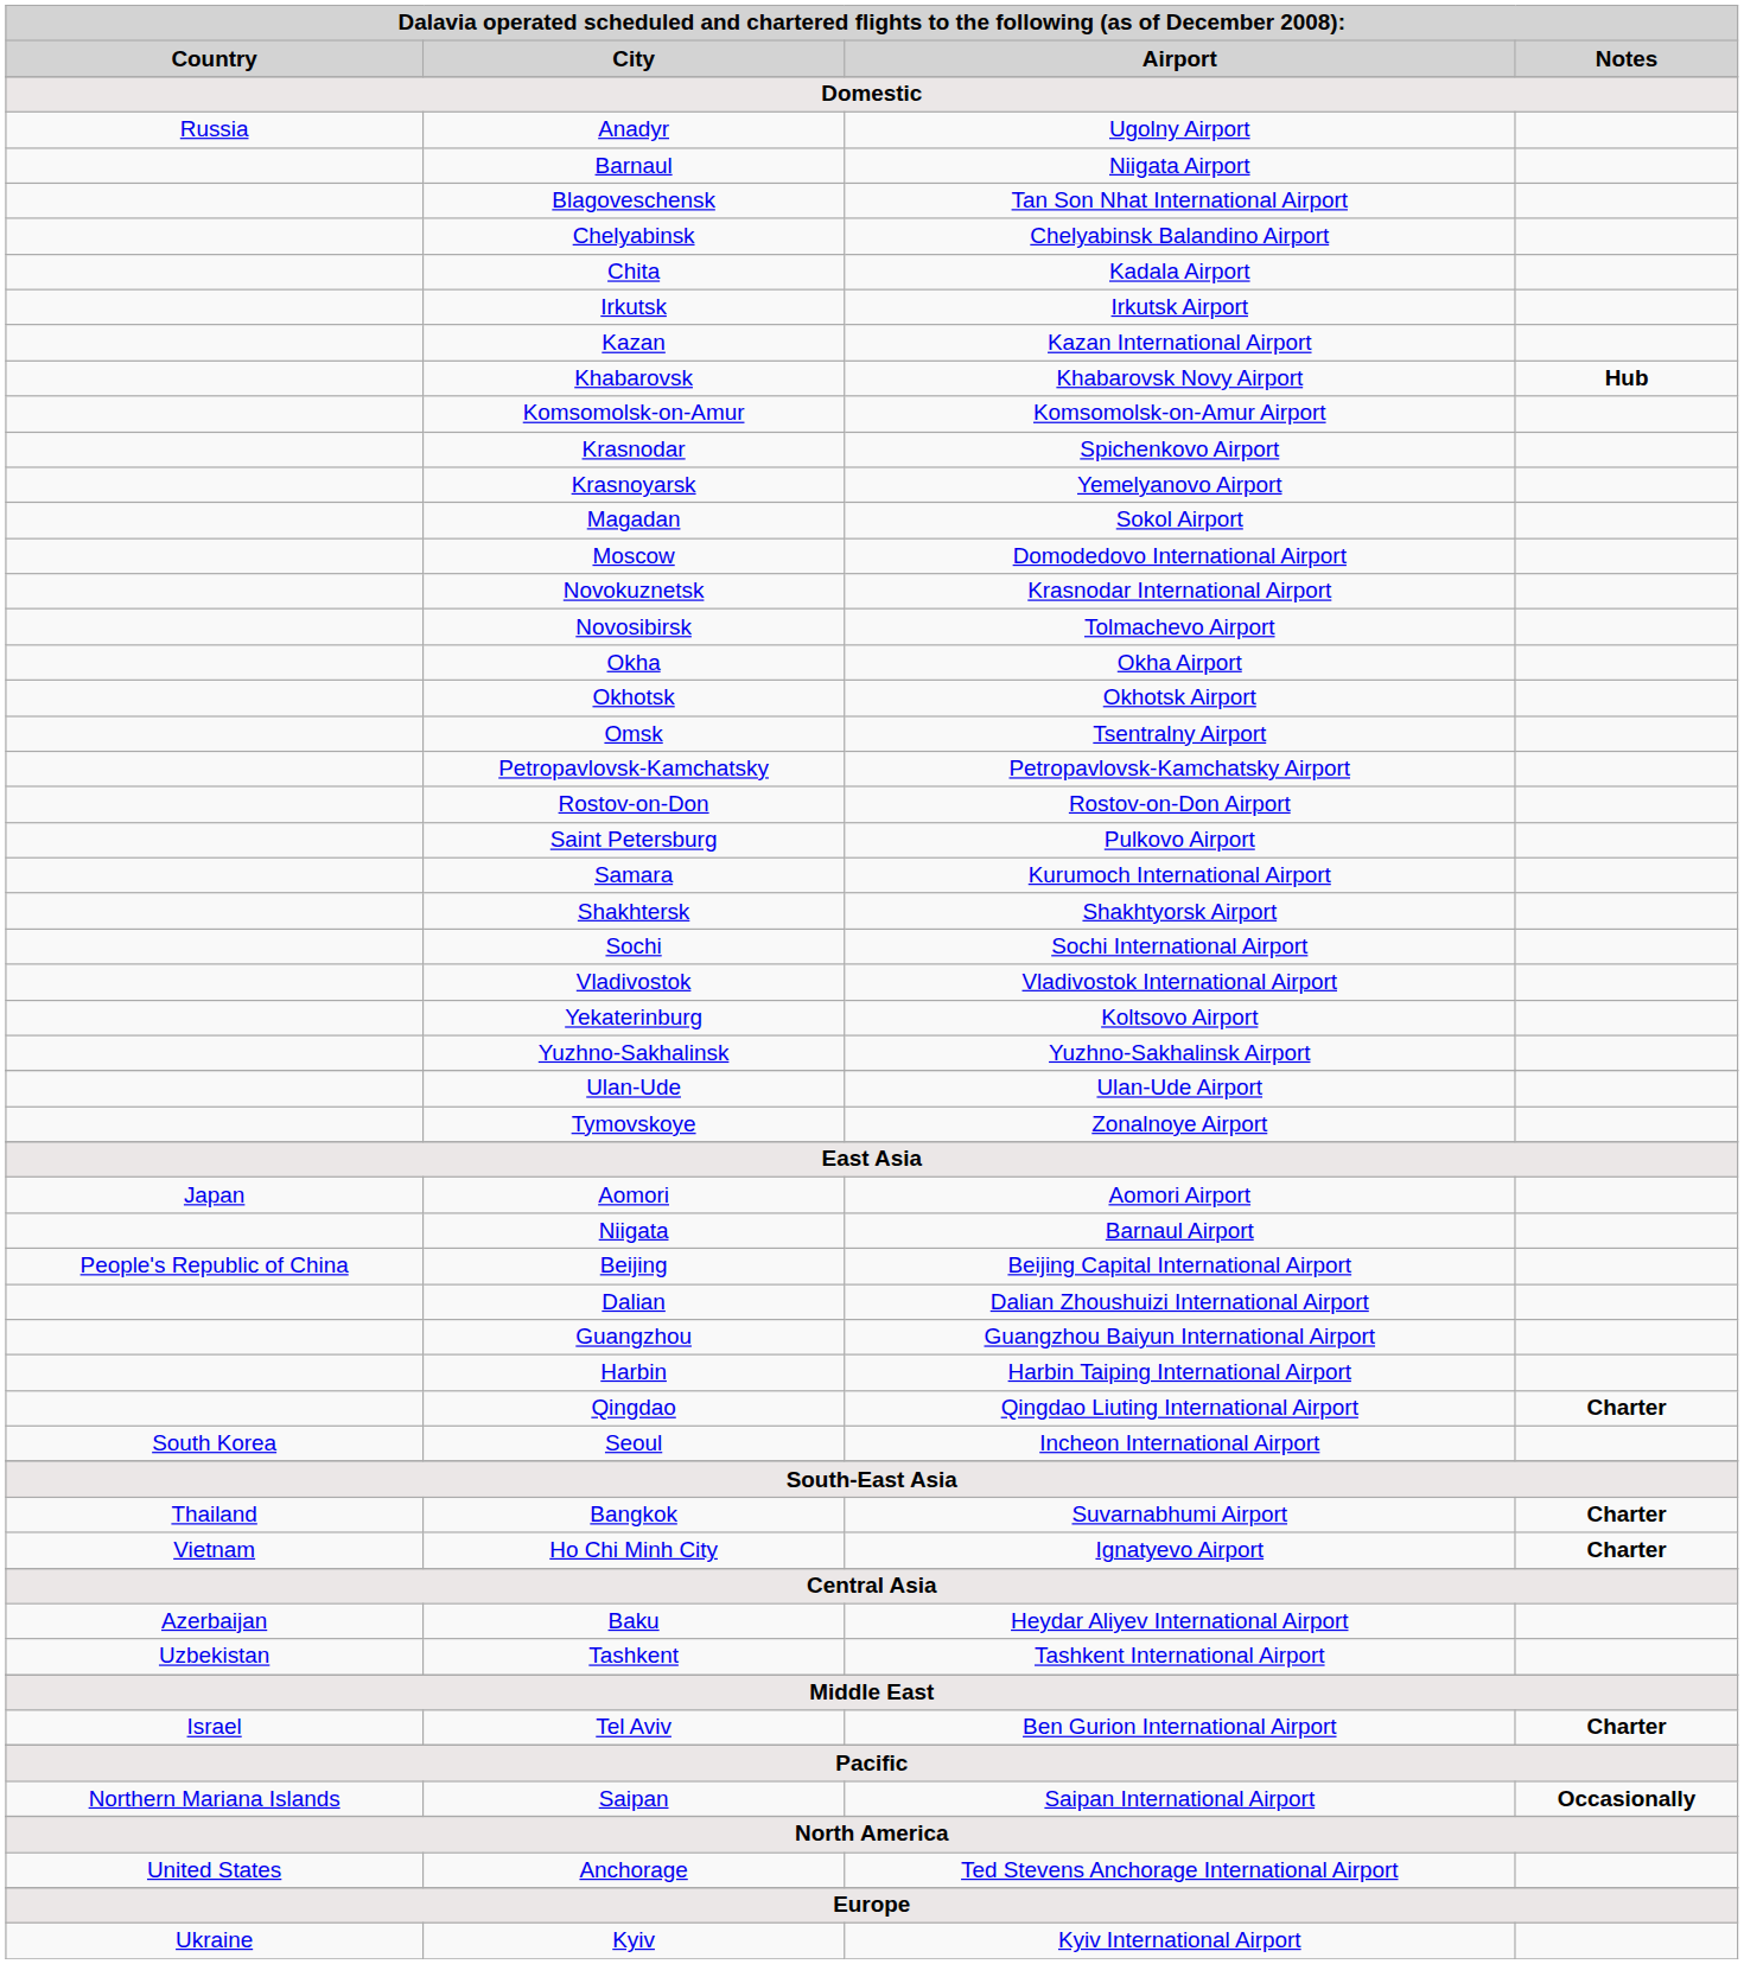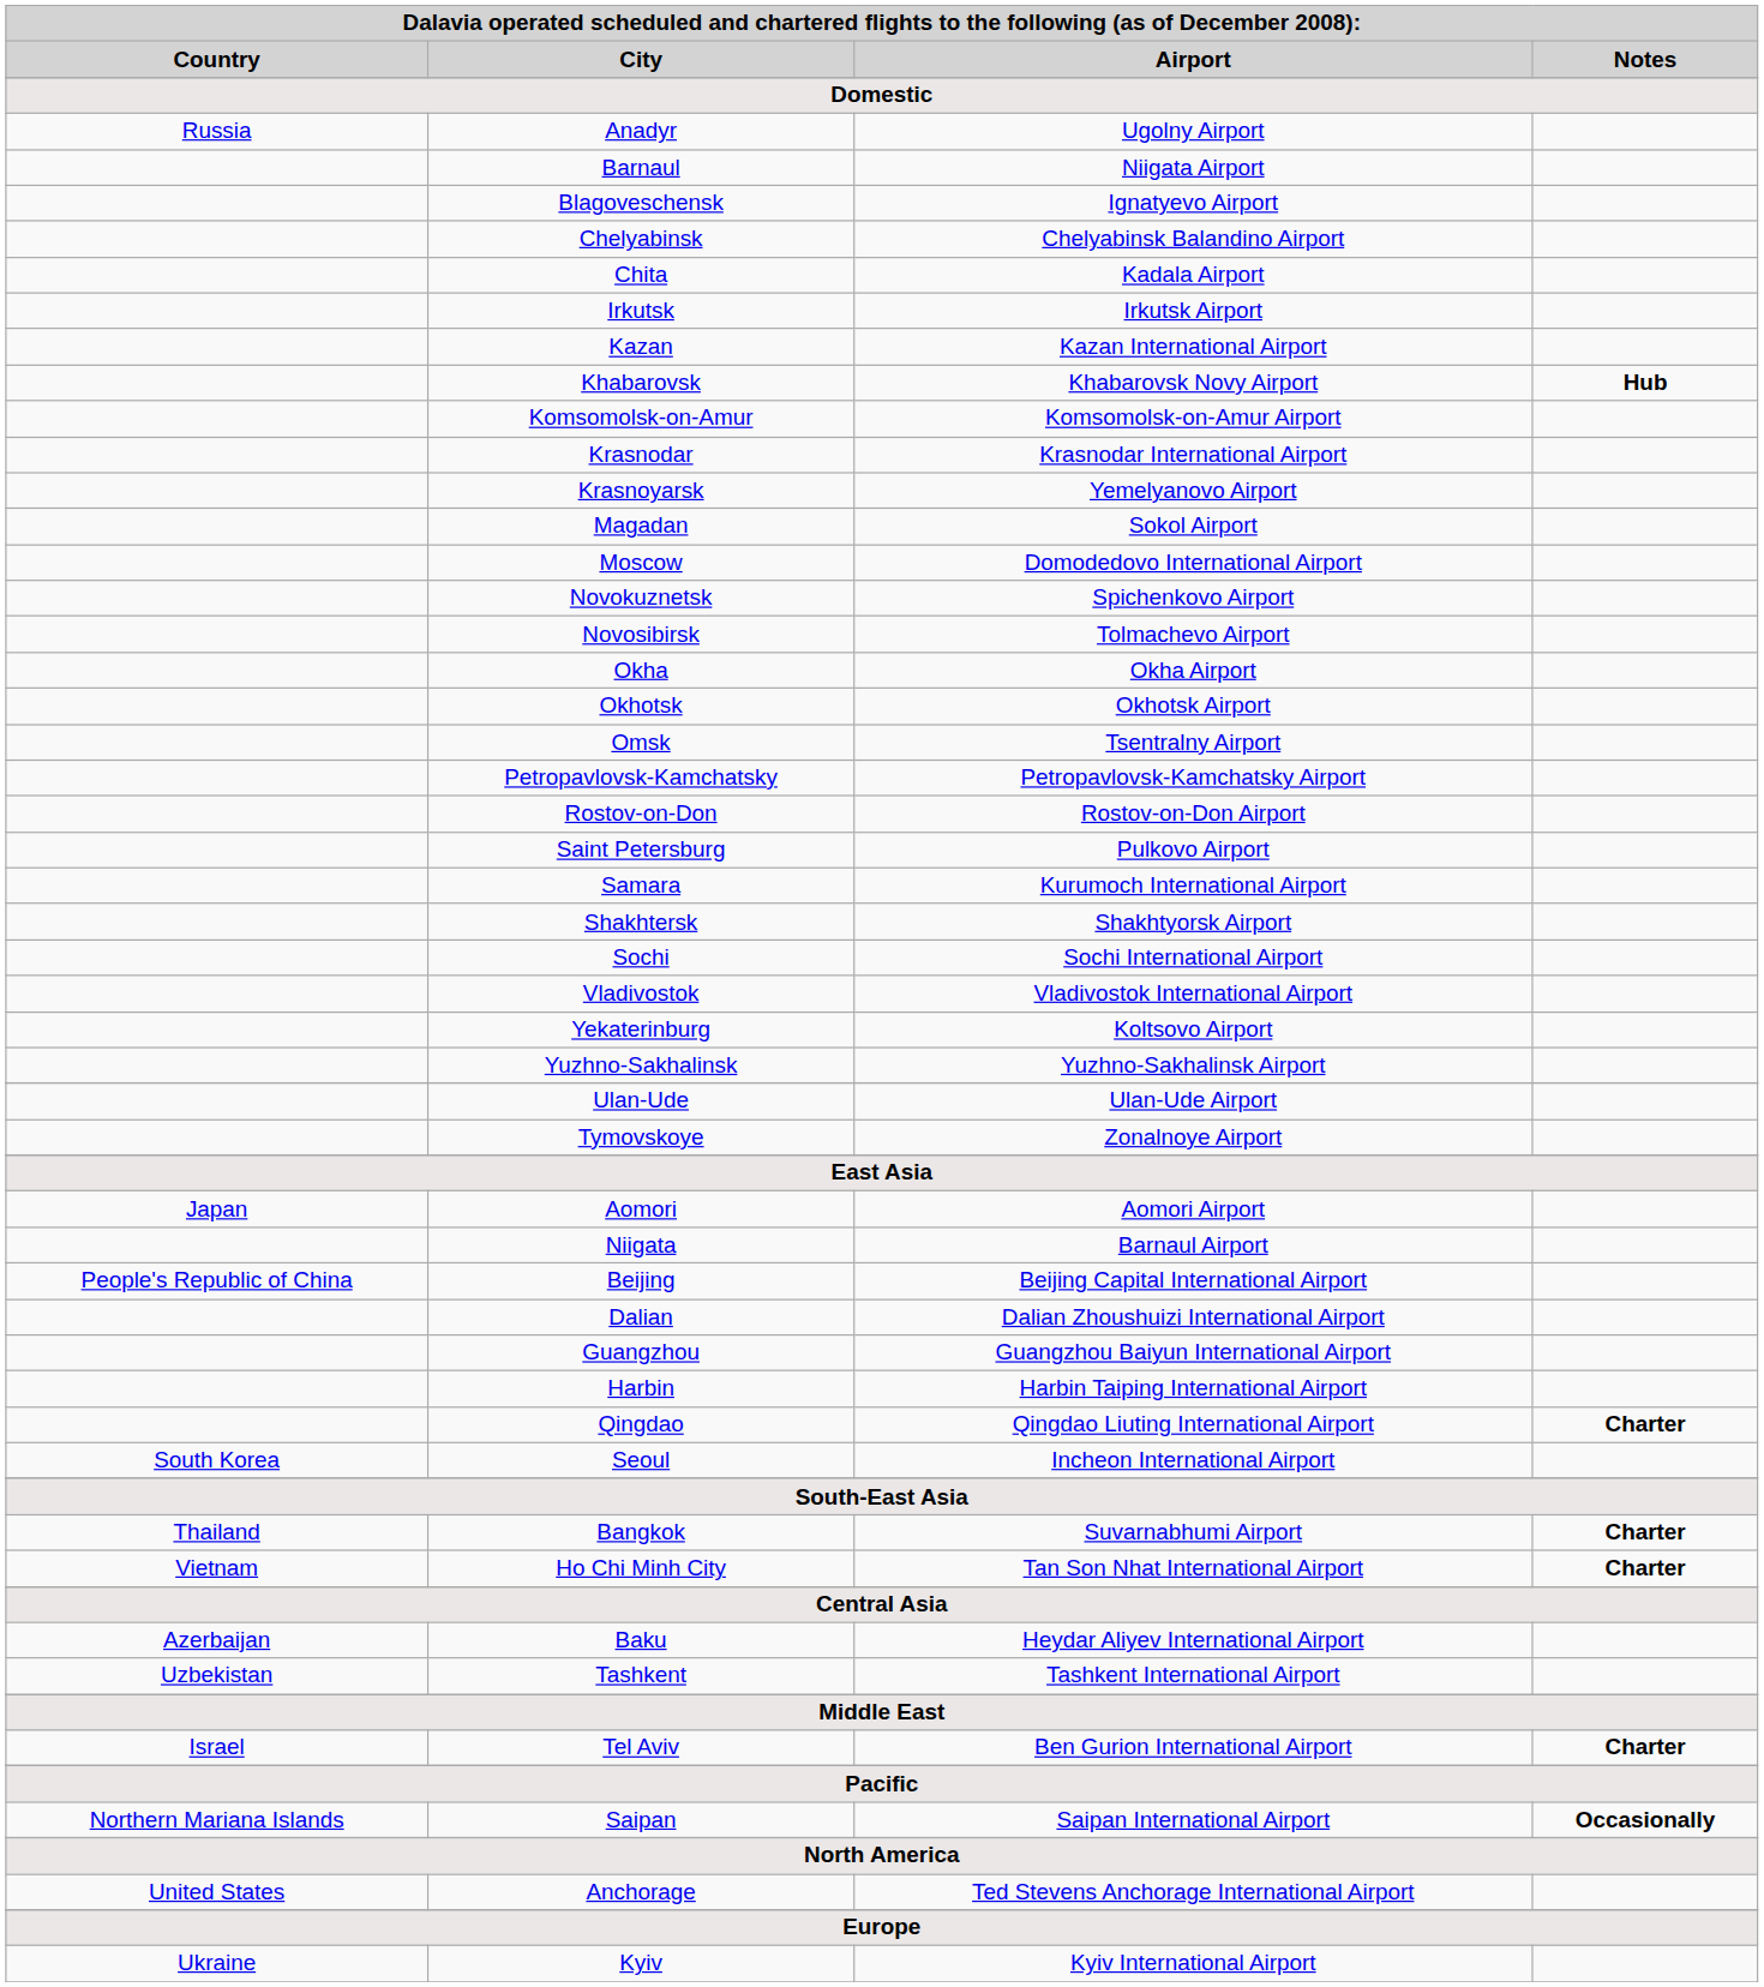Blagoveschensk | column 3: Tan Son Nhat International Airport -> Ignatyevo Airport
Krasnodar | column 3: Spichenkovo Airport -> Krasnodar International Airport
Novokuznetsk | column 3: Krasnodar International Airport -> Spichenkovo Airport
Ho Chi Minh City | column 3: Ignatyevo Airport -> Tan Son Nhat International Airport
